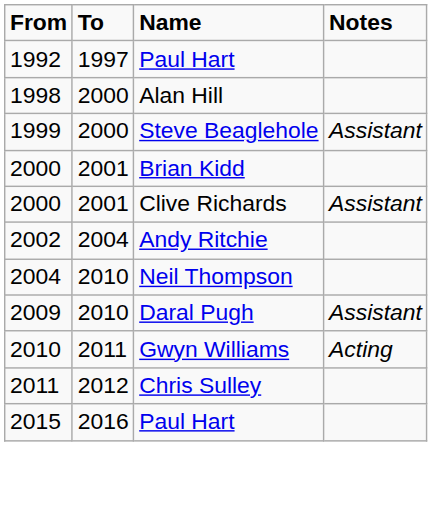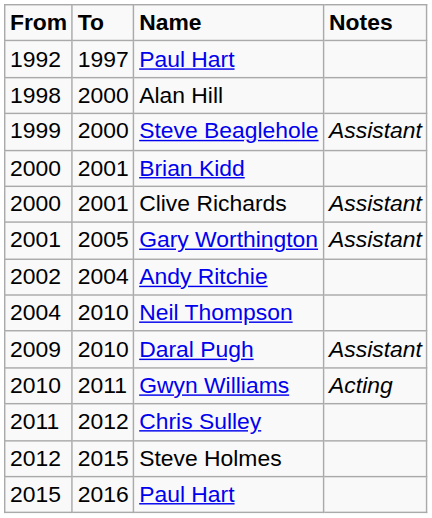+ row: 2001 | 2005 | Gary Worthington | Assistant
+ row: 2012 | 2015 | Steve Holmes
